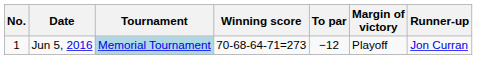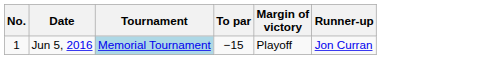- column: Winning score | 70-68-64-71=273
Jun 5, 2016 | To par: −12 -> −15
